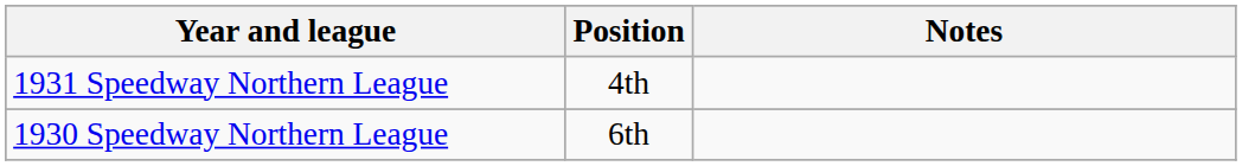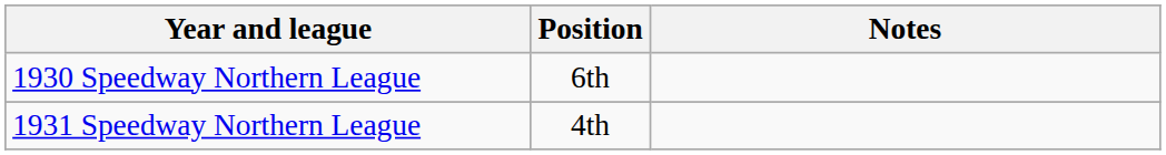rows swapped: 1930 Speedway Northern League <-> 1931 Speedway Northern League
